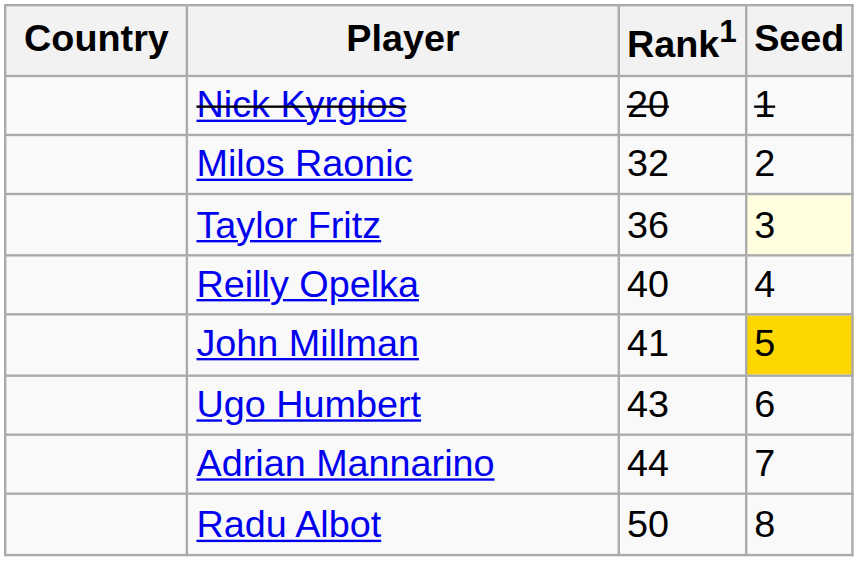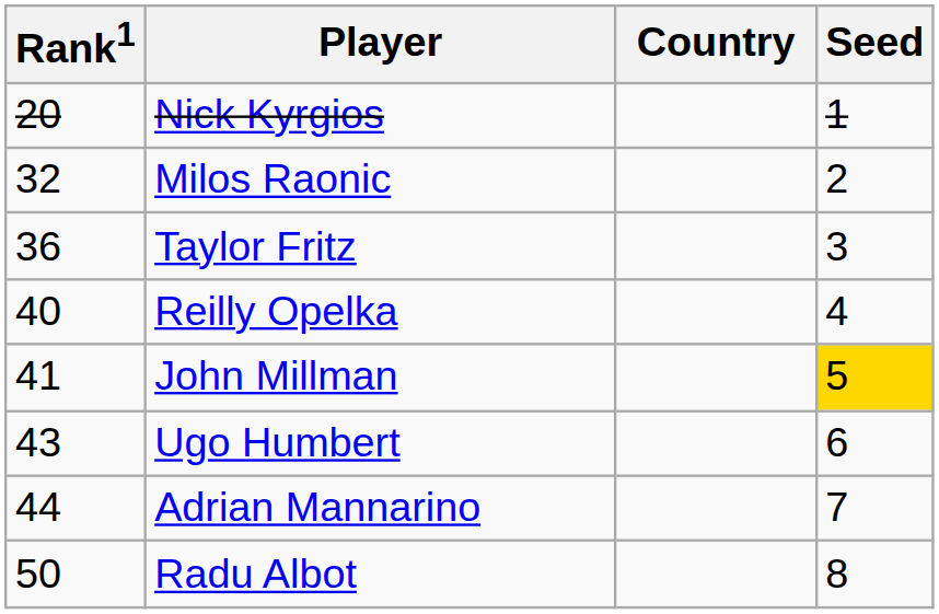columns swapped: Country <-> Rank1
Taylor Fritz | Seed: lightyellow background -> no background
